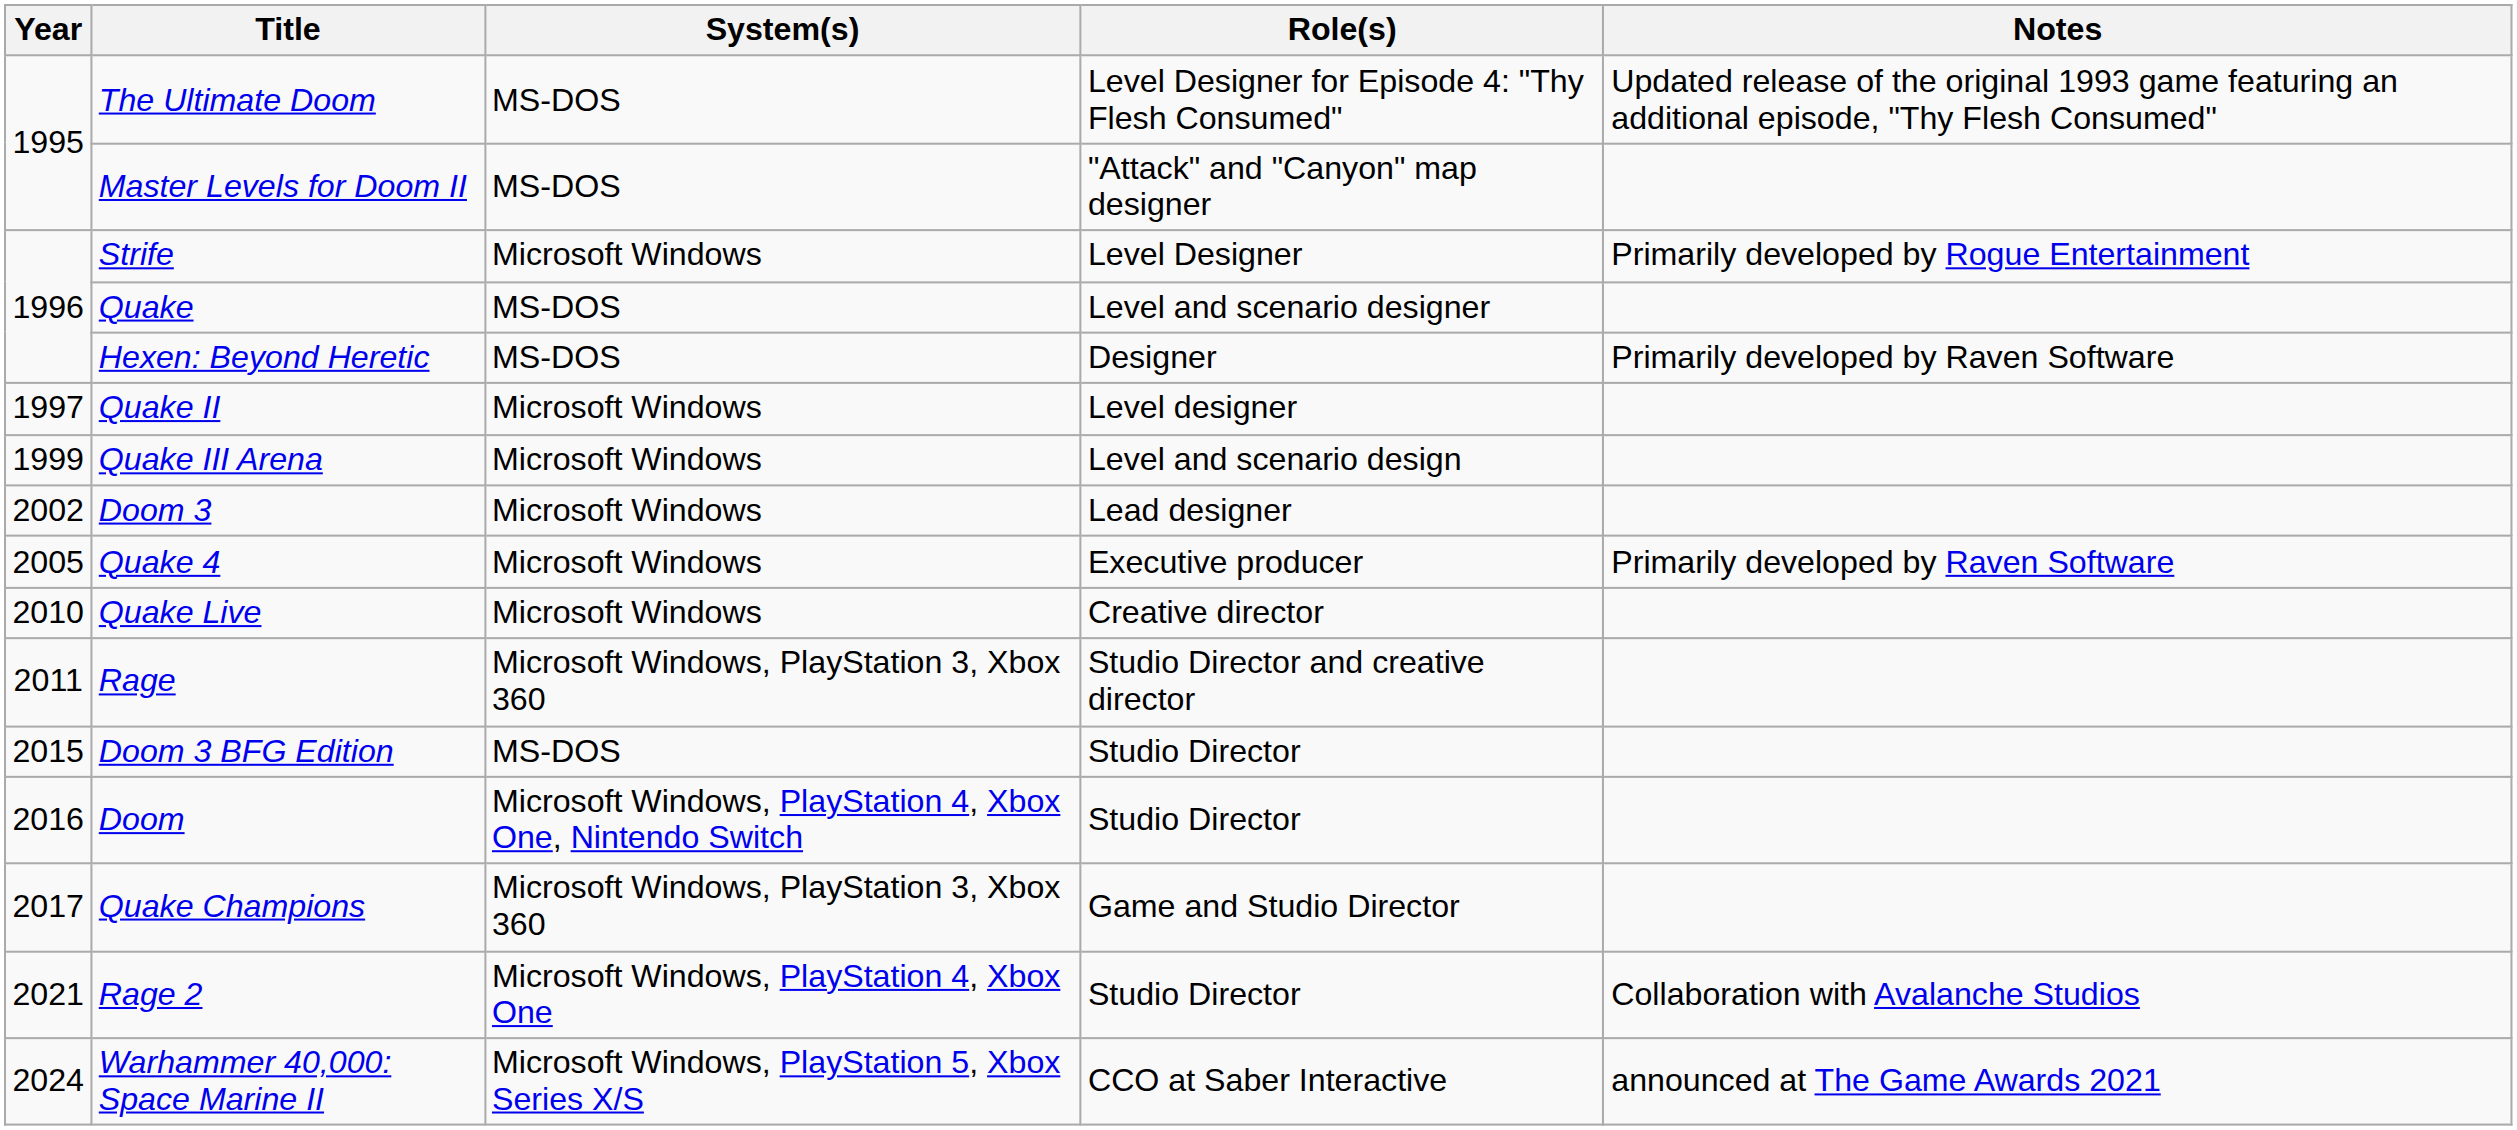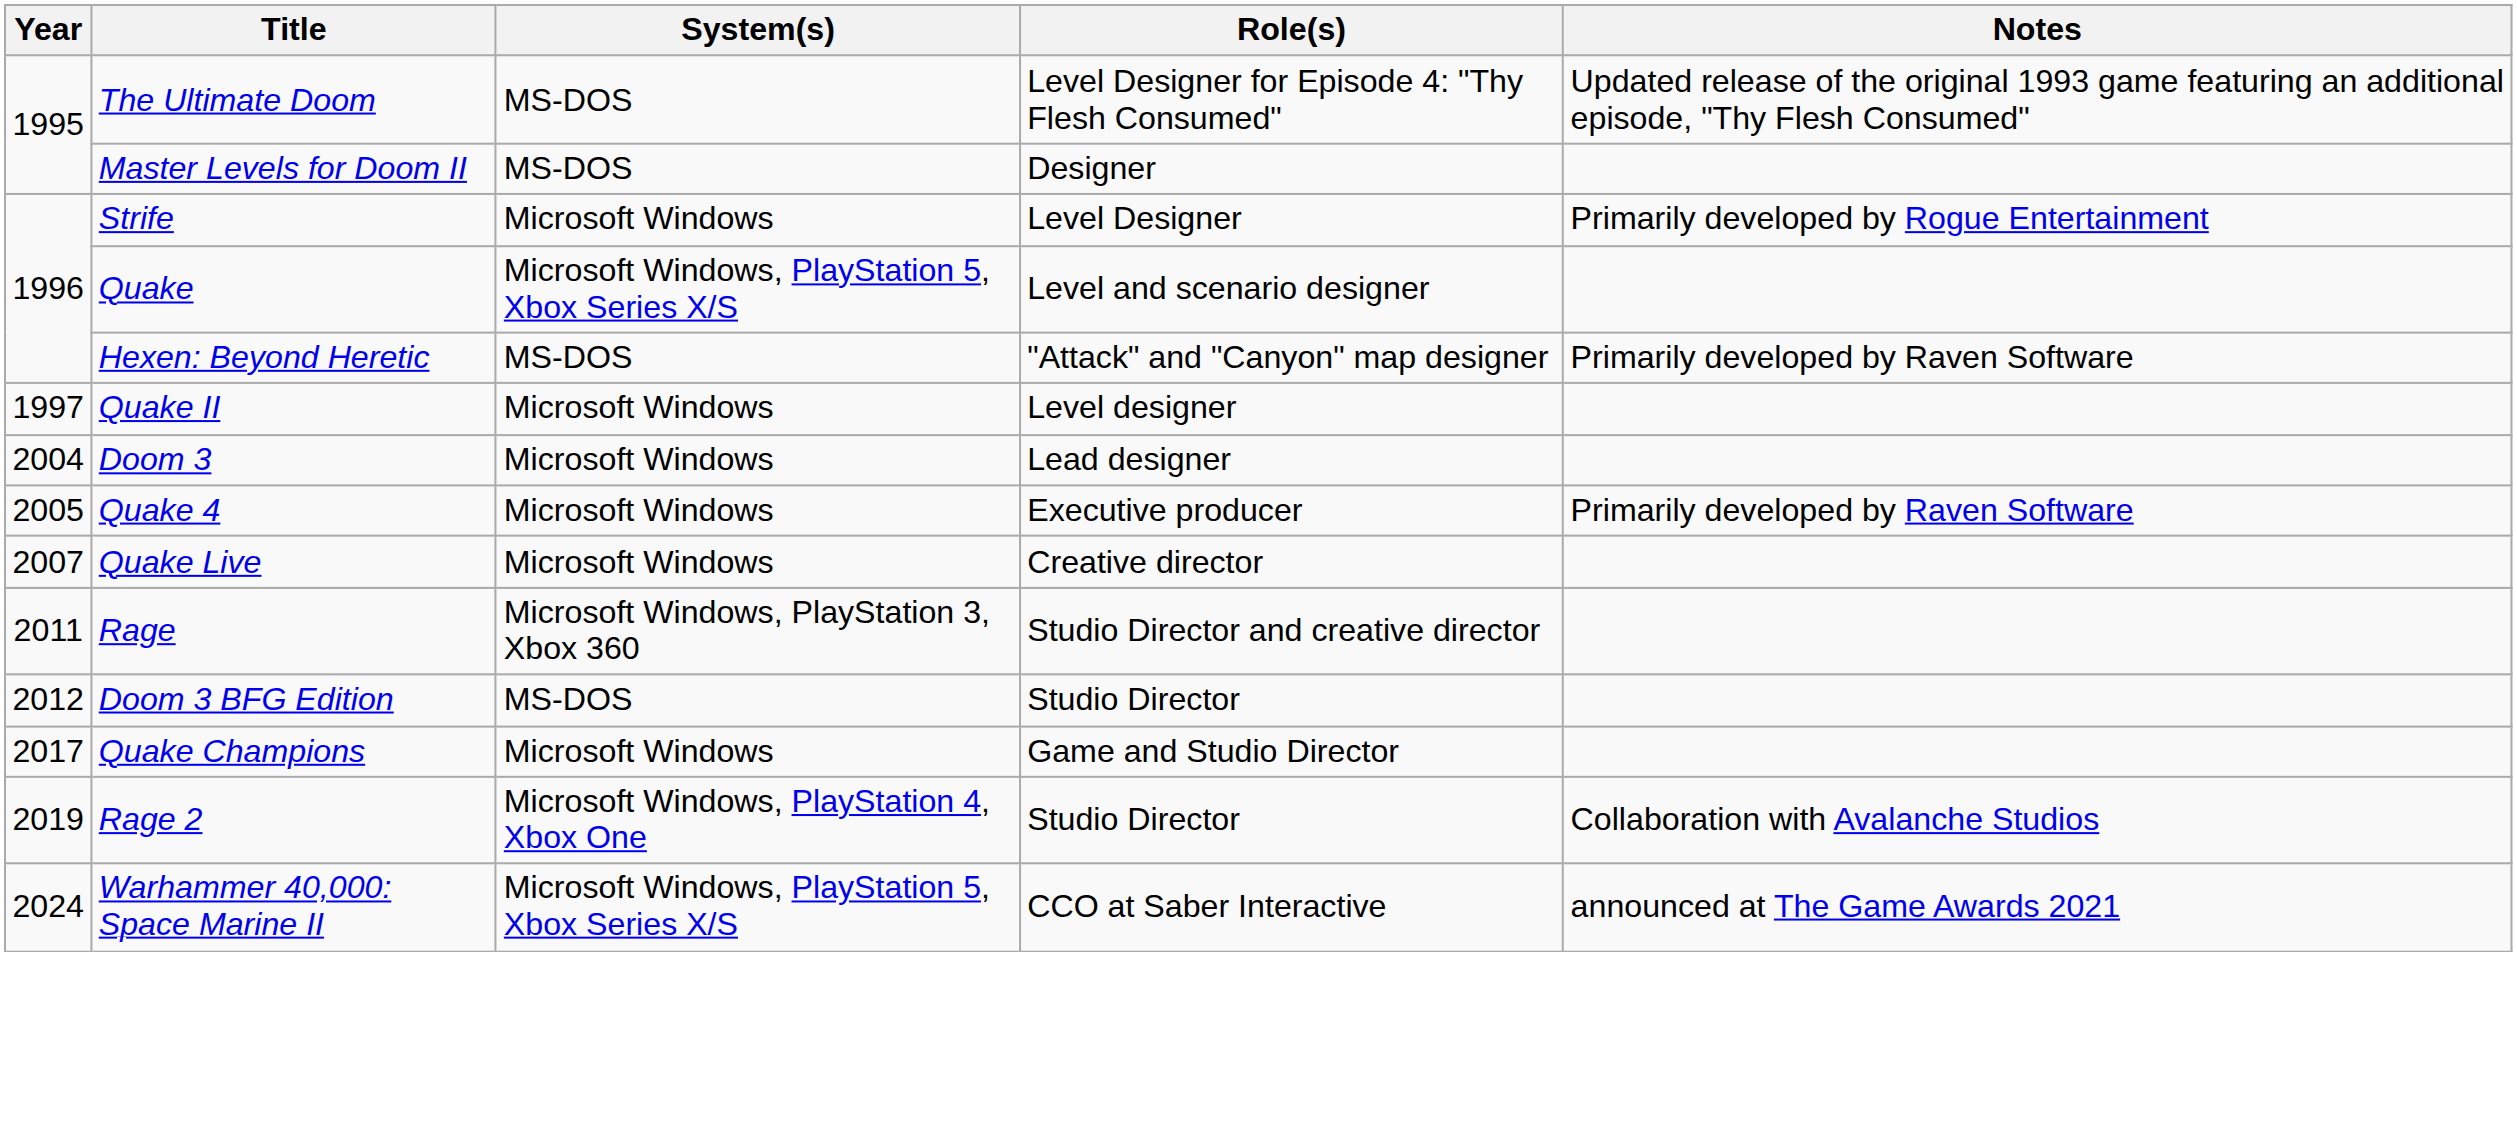Master Levels for Doom II | Role(s): "Attack" and "Canyon" map designer -> Designer
Quake | System(s): MS-DOS -> Microsoft Windows, PlayStation 5, Xbox Series X/S
Hexen: Beyond Heretic | Role(s): Designer -> "Attack" and "Canyon" map designer
- row: 1999 | Quake III Arena | Microsoft Windows | Level and scenario design
Doom 3 | Year: 2002 -> 2004
Quake Live | Year: 2010 -> 2007
Doom 3 BFG Edition | Year: 2015 -> 2012
- row: 2016 | Doom | Microsoft Windows, PlayStation 4, Xbox One, Nintendo Switch | Studio Director
Quake Champions | System(s): Microsoft Windows, PlayStation 3, Xbox 360 -> Microsoft Windows
Rage 2 | Year: 2021 -> 2019
